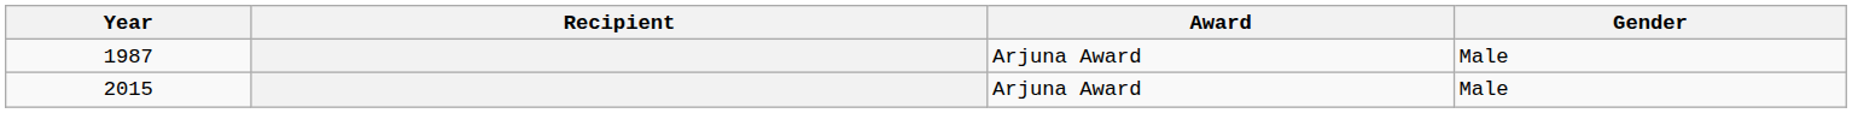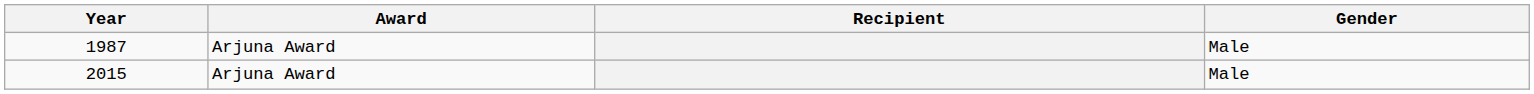columns swapped: Recipient <-> Award
